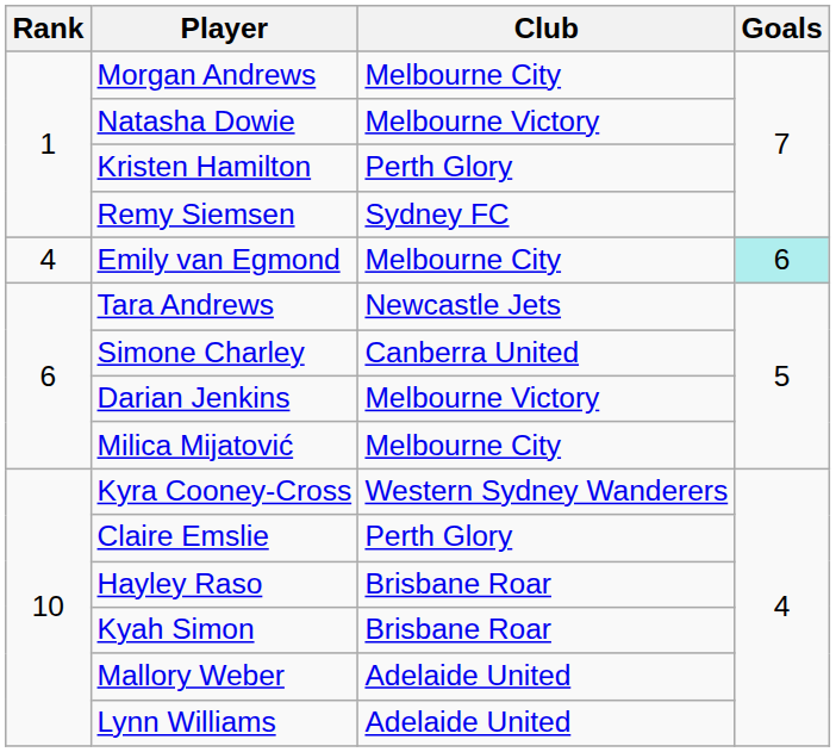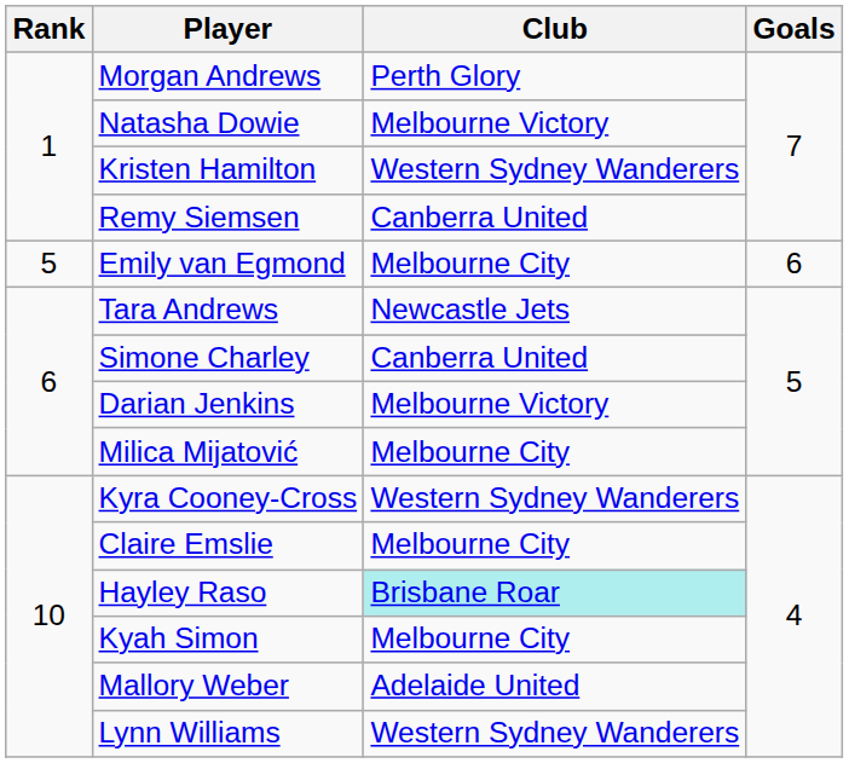Morgan Andrews | Club: Melbourne City -> Perth Glory
Kristen Hamilton | Club: Perth Glory -> Western Sydney Wanderers
Remy Siemsen | Club: Sydney FC -> Canberra United
Emily van Egmond | Rank: 4 -> 5
Emily van Egmond | Goals: paleturquoise background -> no background
Claire Emslie | Club: Perth Glory -> Melbourne City
Hayley Raso | Club: no background -> paleturquoise background
Kyah Simon | Club: Brisbane Roar -> Melbourne City
Lynn Williams | Club: Adelaide United -> Western Sydney Wanderers
